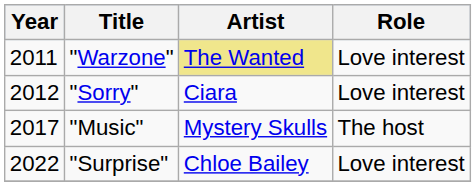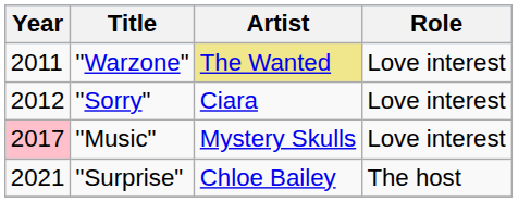"Music" | Year: no background -> pink background
"Music" | Role: The host -> Love interest
"Surprise" | Year: 2022 -> 2021
"Surprise" | Role: Love interest -> The host
